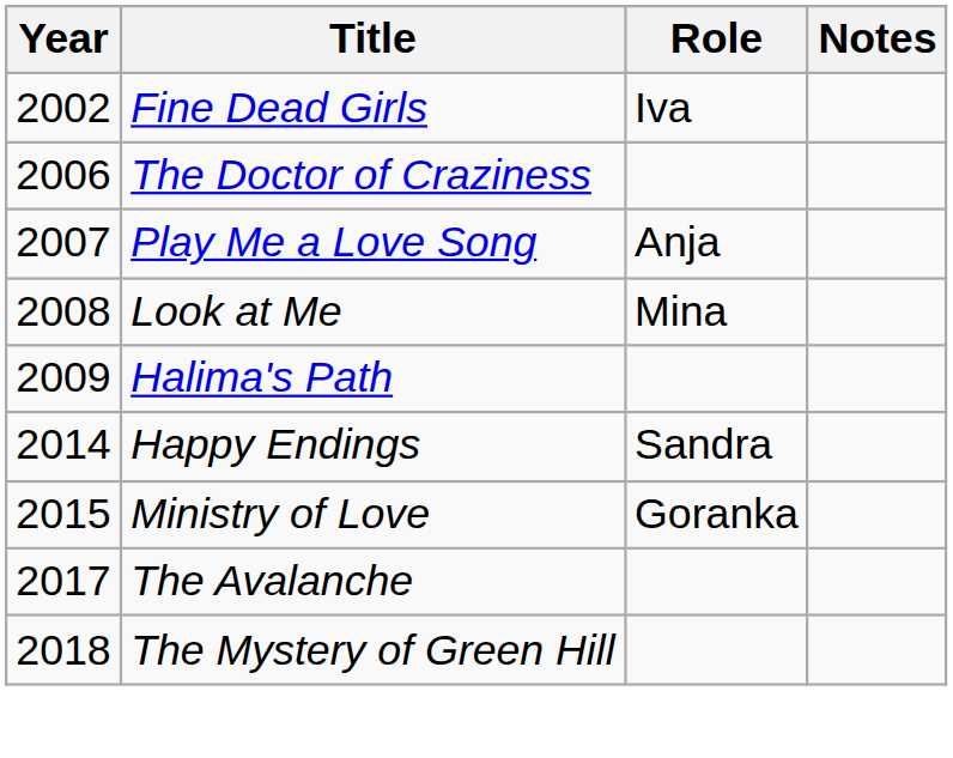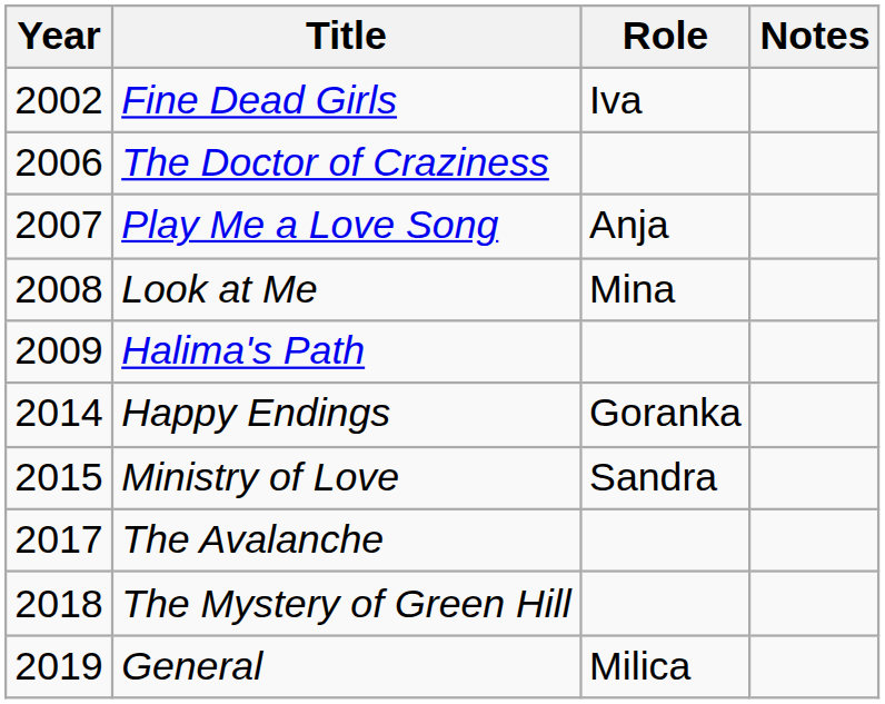Happy Endings | Role: Sandra -> Goranka
Ministry of Love | Role: Goranka -> Sandra
+ row: 2019 | General | Milica
